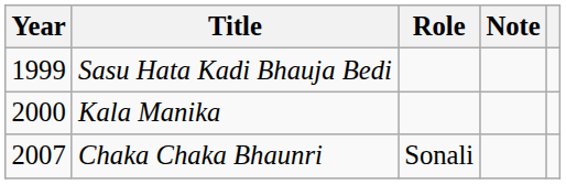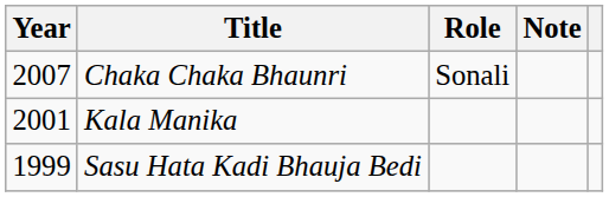rows swapped: Sasu Hata Kadi Bhauja Bedi <-> Chaka Chaka Bhaunri
Kala Manika | Year: 2000 -> 2001
